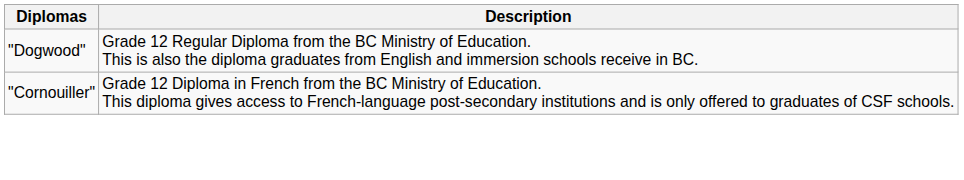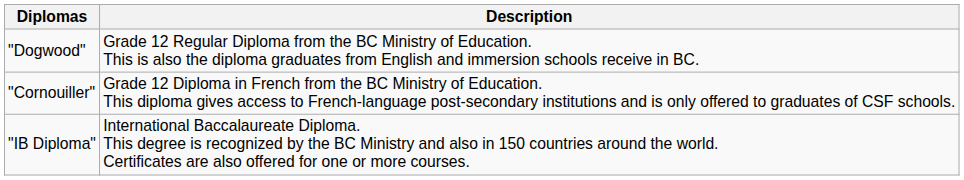+ row: "IB Diploma" | International Baccalaureate Diploma. This degree is recognized by the BC Ministry and also in 150 countries around the world. Certificates are also offered for one or more courses.
